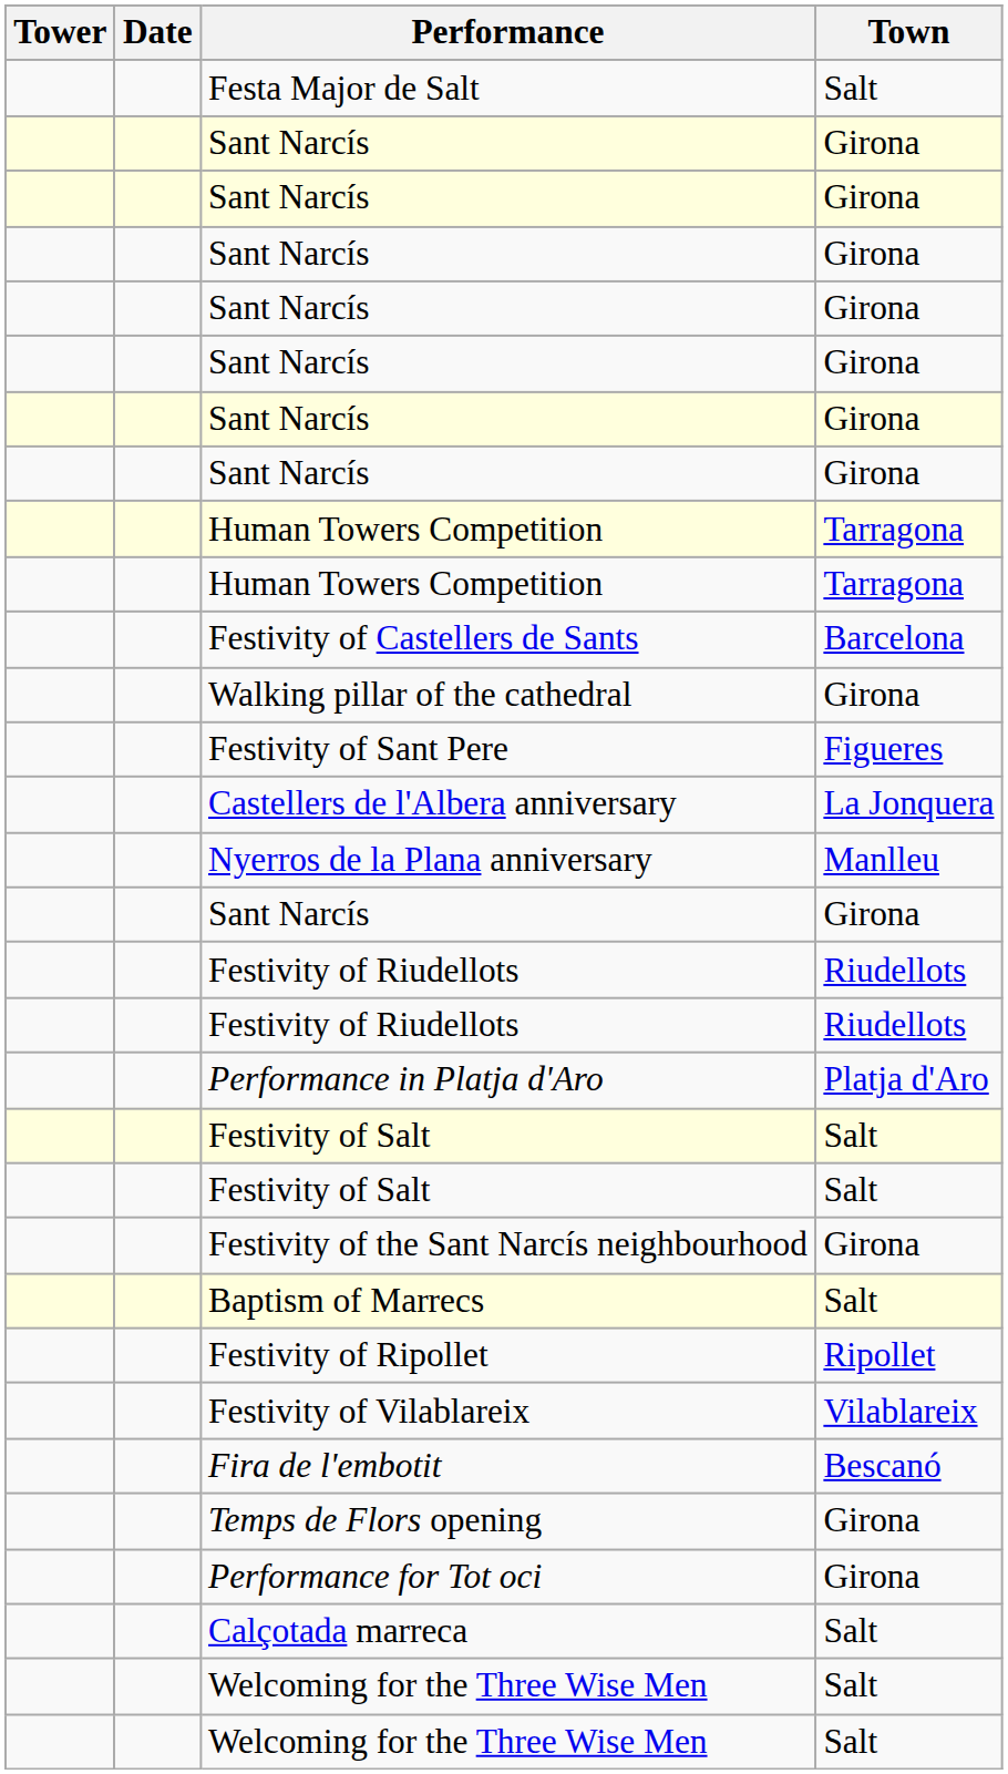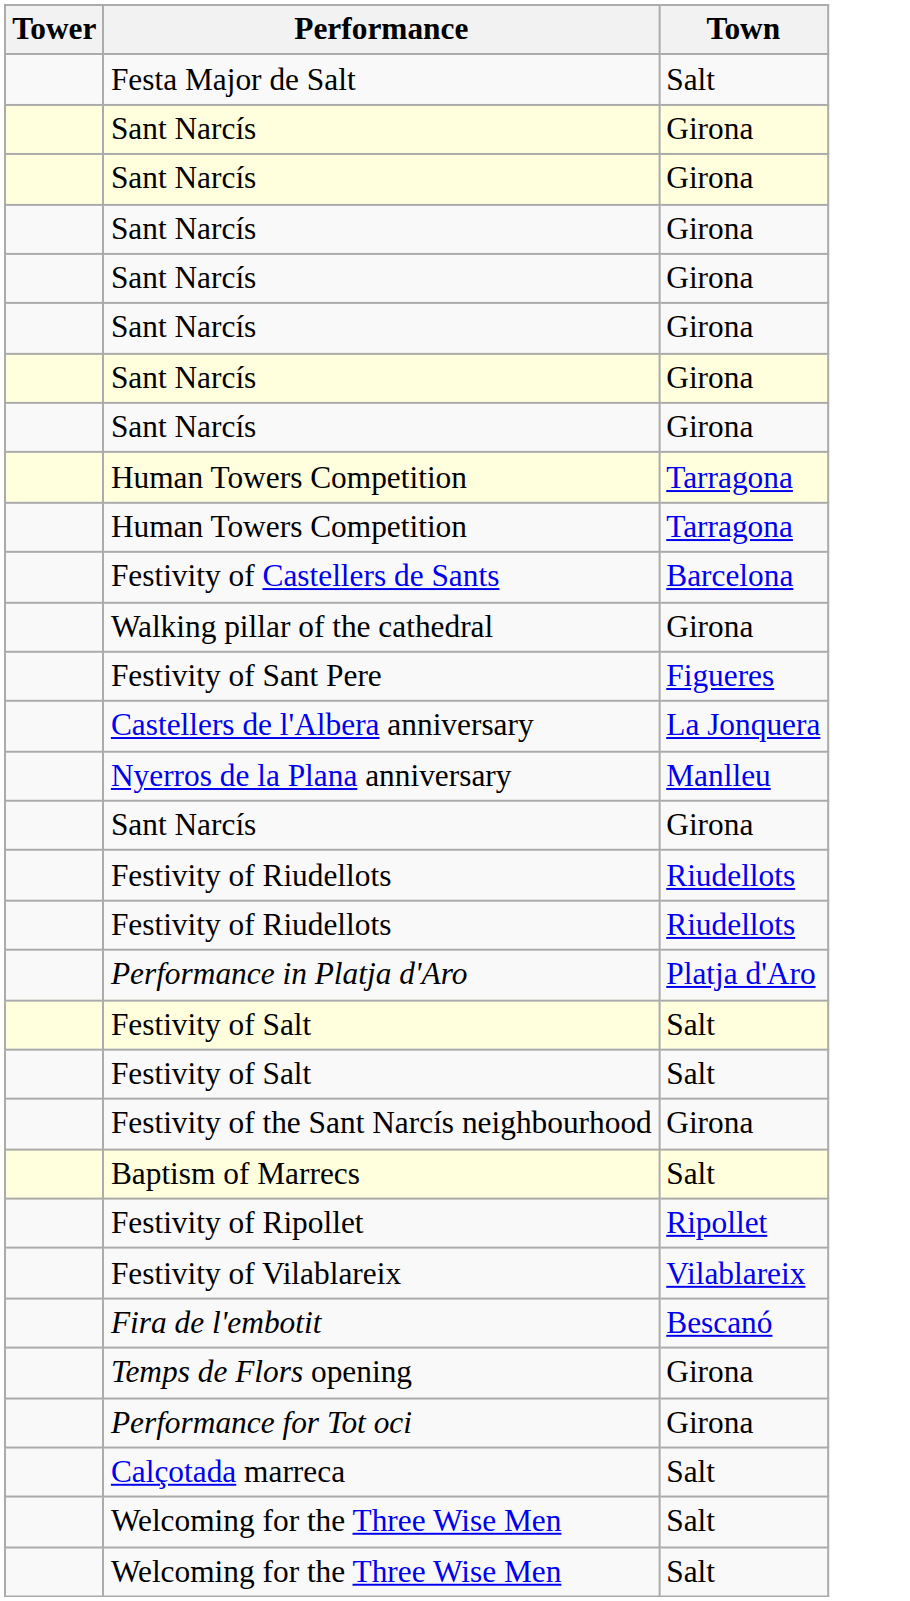- column: Date
